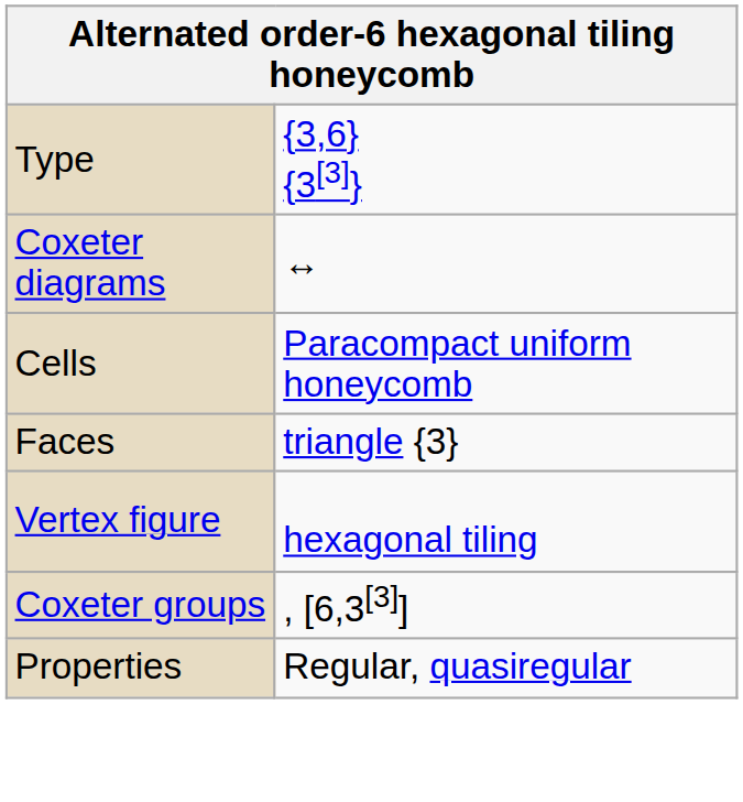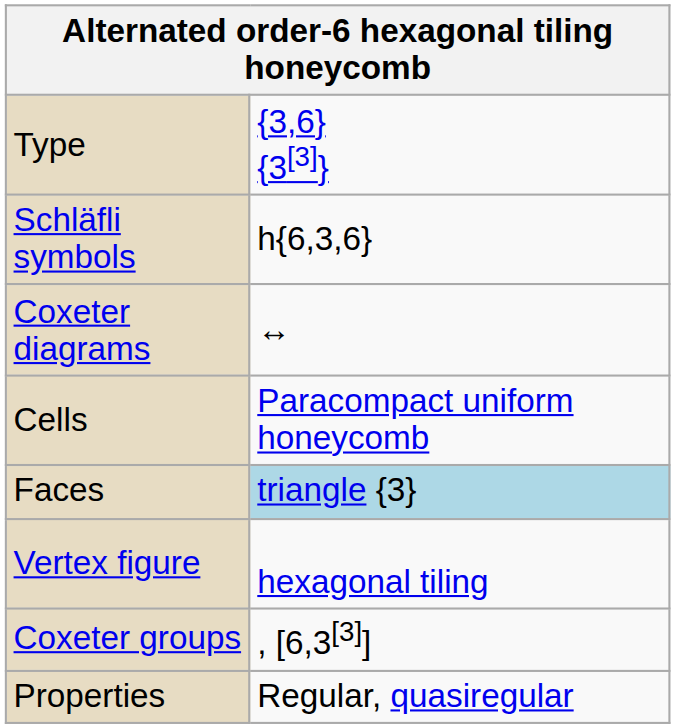+ row: Schläfli symbols | h{6,3,6}
Faces | column 2: no background -> lightblue background
